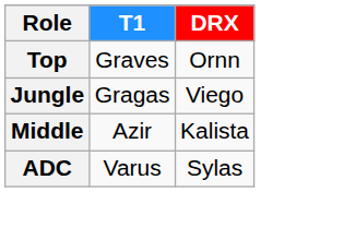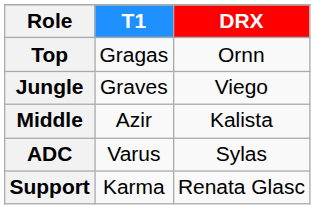Top | T1: Graves -> Gragas
Jungle | T1: Gragas -> Graves
+ row: Support | Karma | Renata Glasc
